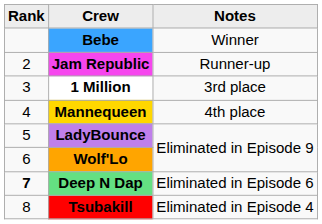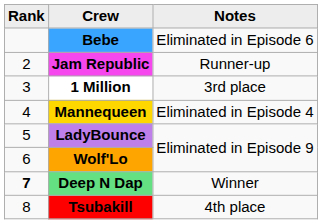Bebe | Notes: Winner -> Eliminated in Episode 6
Mannequeen | Notes: 4th place -> Eliminated in Episode 4
Deep N Dap | Notes: Eliminated in Episode 6 -> Winner
Tsubakill | Notes: Eliminated in Episode 4 -> 4th place
